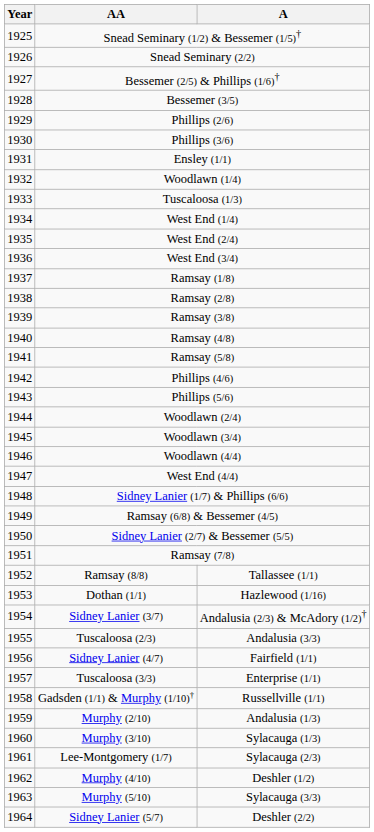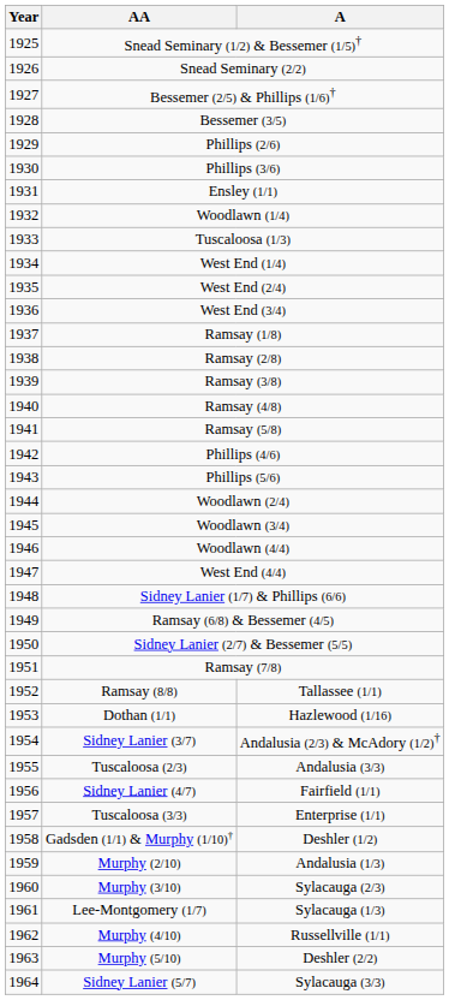Gadsden (1/1) & Murphy (1/10)† | A: Russellville (1/1) -> Deshler (1/2)
Murphy (3/10) | A: Sylacauga (1/3) -> Sylacauga (2/3)
Lee-Montgomery (1/7) | A: Sylacauga (2/3) -> Sylacauga (1/3)
Murphy (4/10) | A: Deshler (1/2) -> Russellville (1/1)
Murphy (5/10) | A: Sylacauga (3/3) -> Deshler (2/2)
Sidney Lanier (5/7) | A: Deshler (2/2) -> Sylacauga (3/3)
